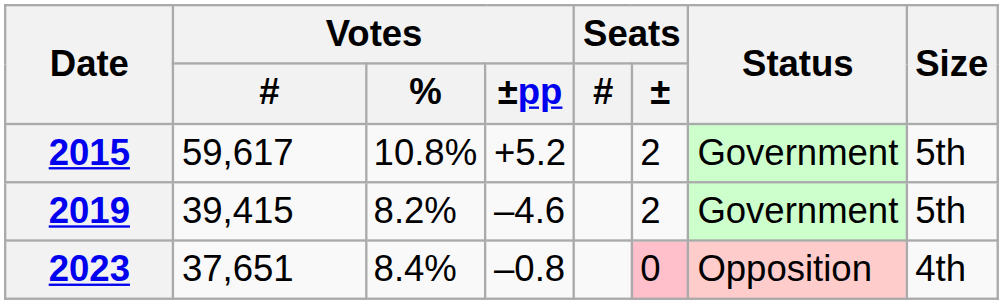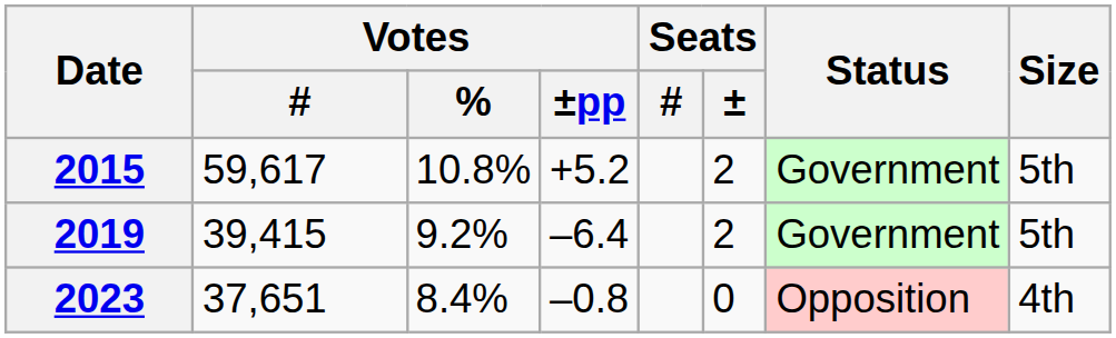2019 | Votes / %: 8.2% -> 9.2%
2019 | Votes / ±pp: –4.6 -> –6.4
2023 | Seats / ±: pink background -> no background
